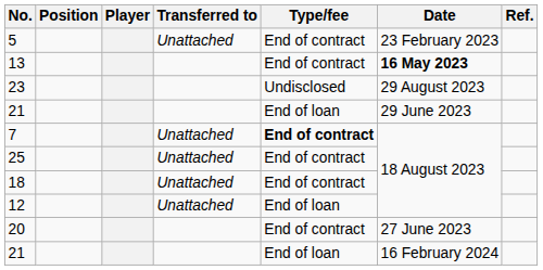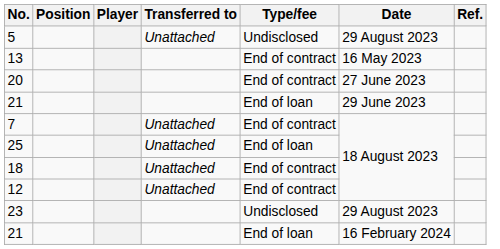5 | Type/fee: End of contract -> Undisclosed
5 | Date: 23 February 2023 -> 29 August 2023
13 | Date: bold -> normal
rows swapped: 20 <-> 23
7 | Type/fee: bold -> normal
25 | Type/fee: End of contract -> End of loan
12 | Type/fee: End of loan -> End of contract
